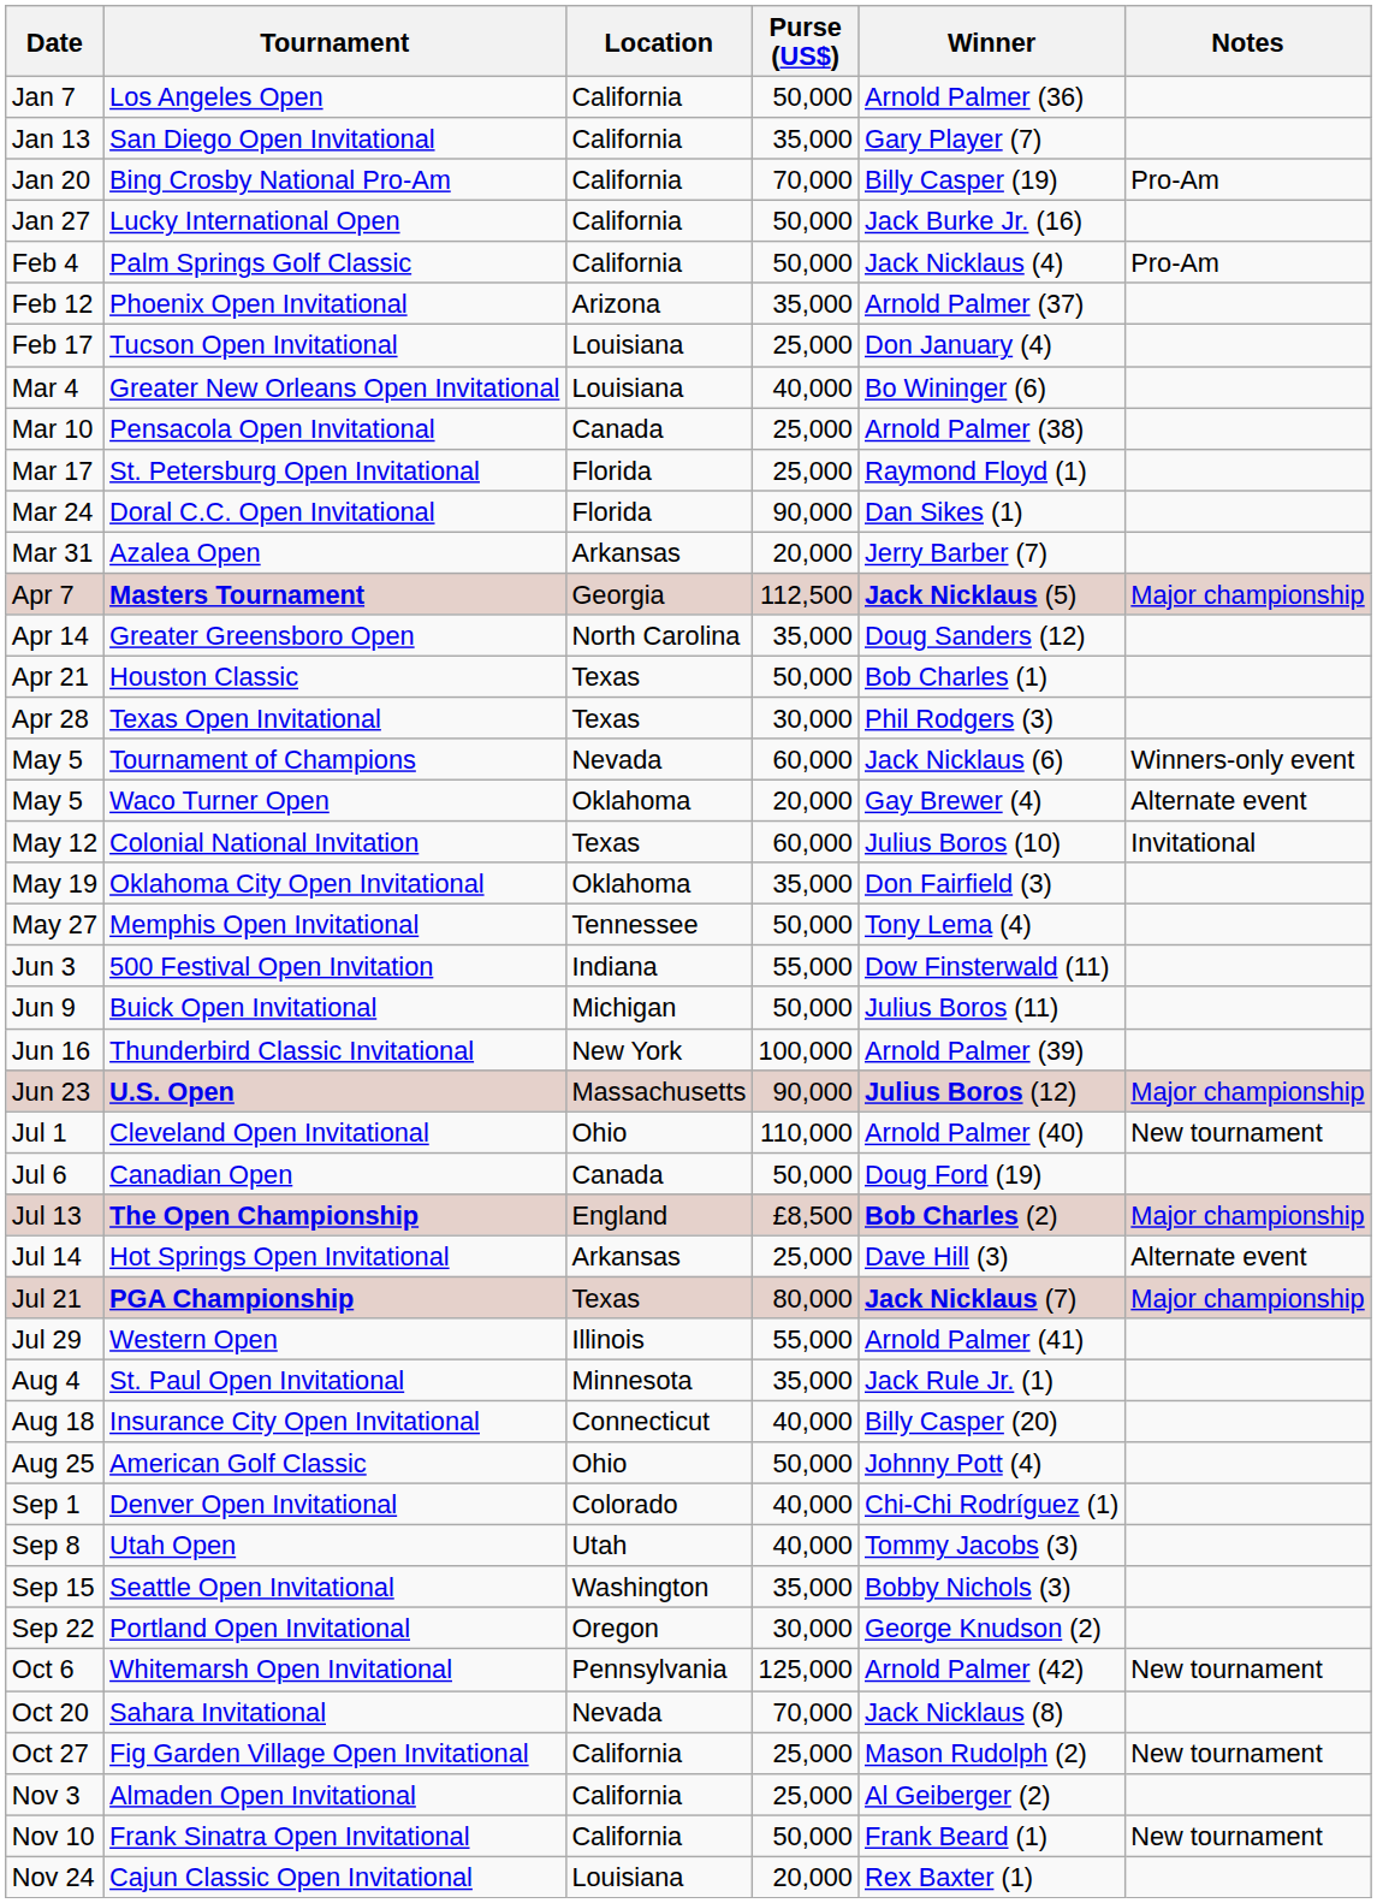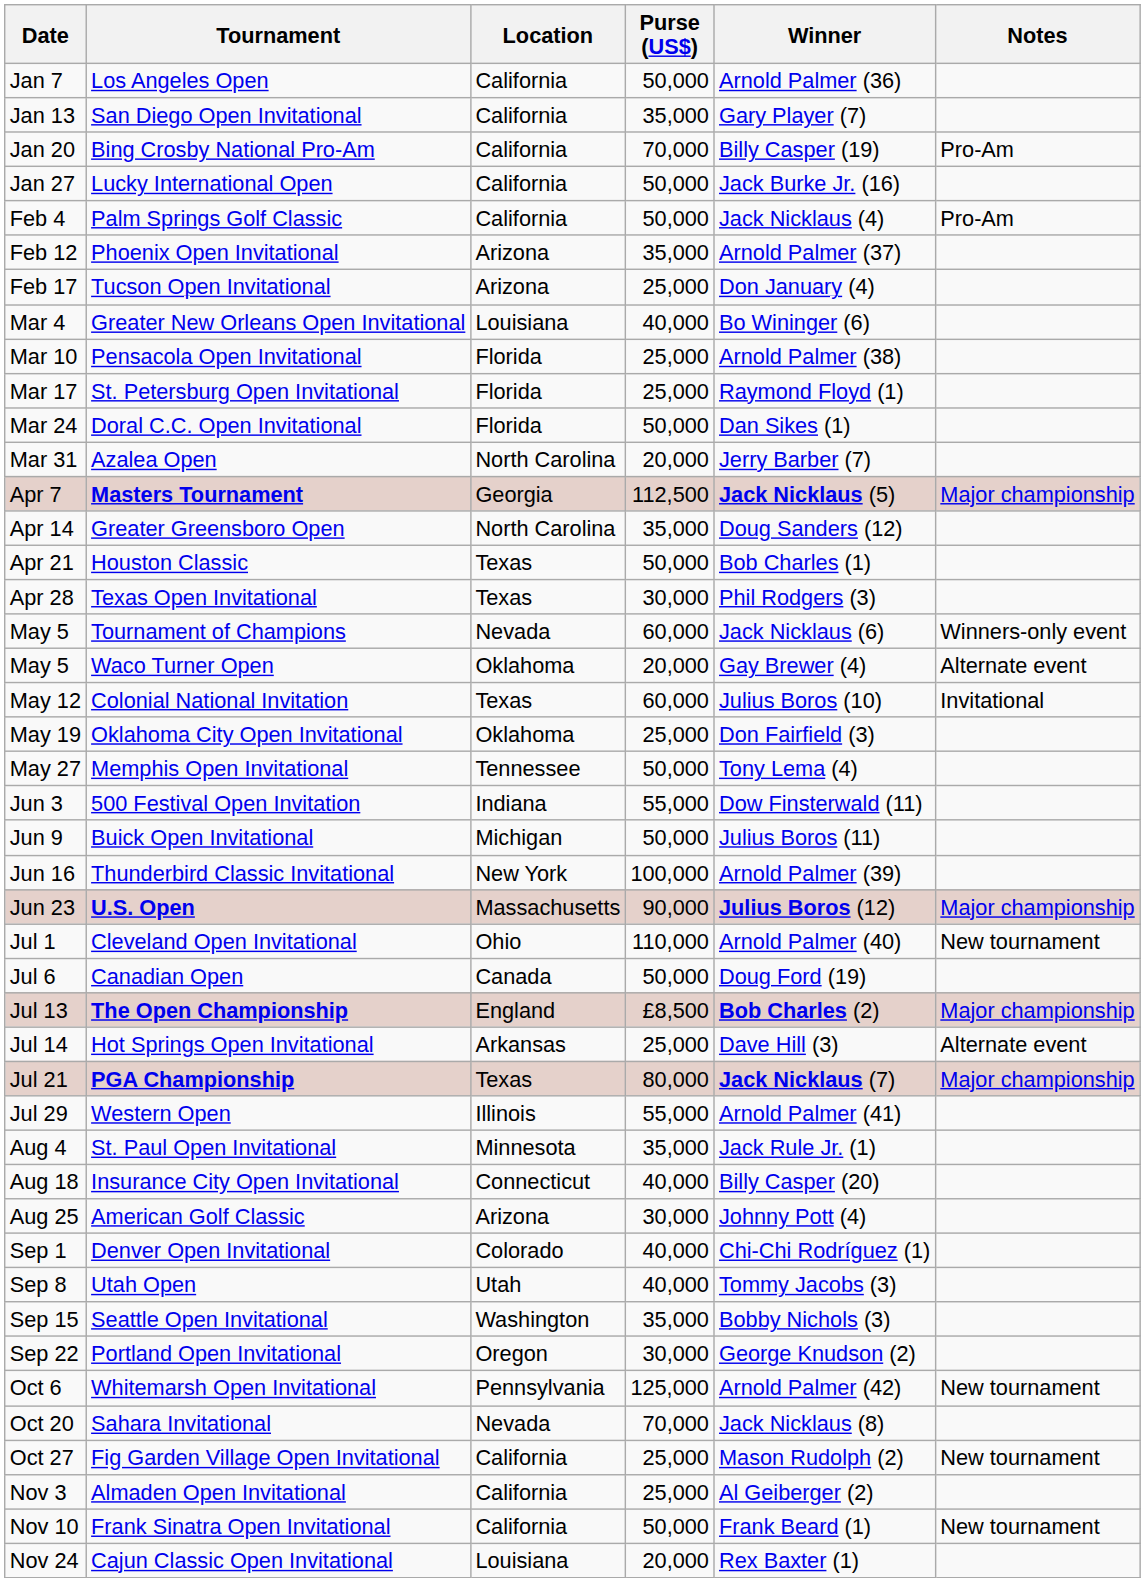Tucson Open Invitational | Location: Louisiana -> Arizona
Pensacola Open Invitational | Location: Canada -> Florida
Doral C.C. Open Invitational | Purse (US$): 90,000 -> 50,000
Azalea Open | Location: Arkansas -> North Carolina
Oklahoma City Open Invitational | Purse (US$): 35,000 -> 25,000
American Golf Classic | Location: Ohio -> Arizona
American Golf Classic | Purse (US$): 50,000 -> 30,000
